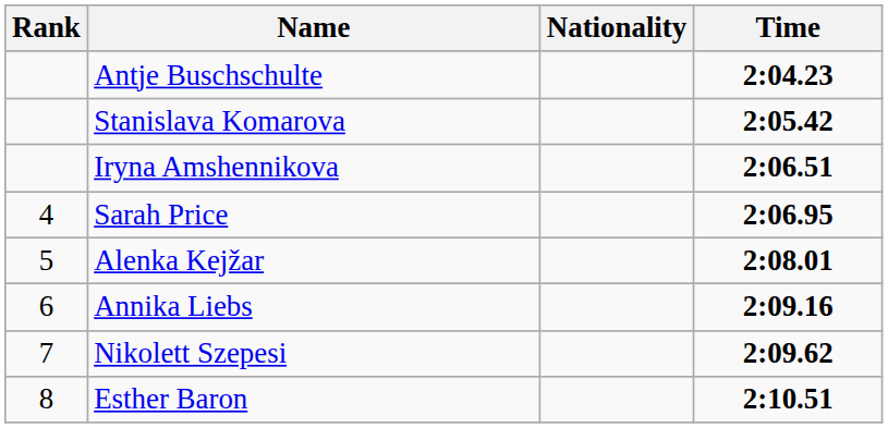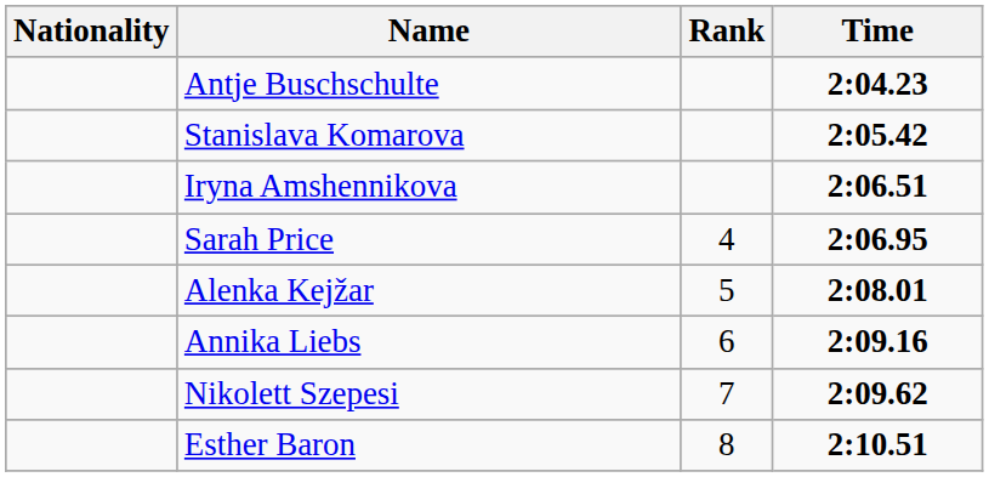columns swapped: Rank <-> Nationality
